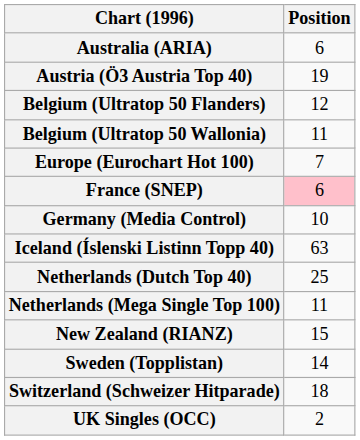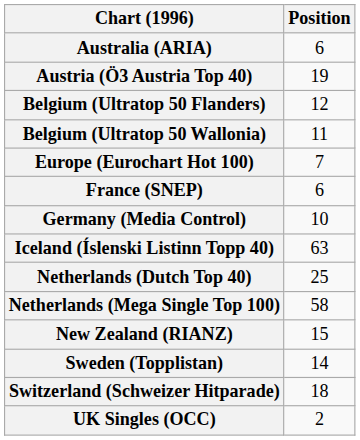France (SNEP) | Position: pink background -> no background
Netherlands (Mega Single Top 100) | Position: 11 -> 58
